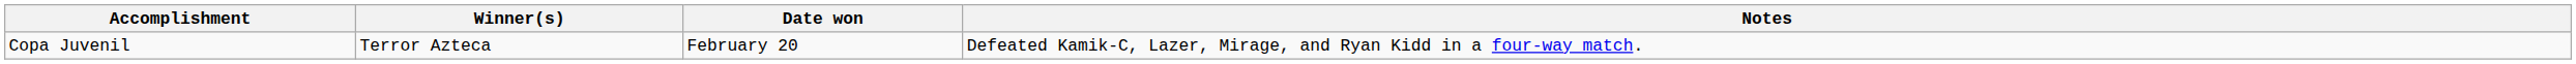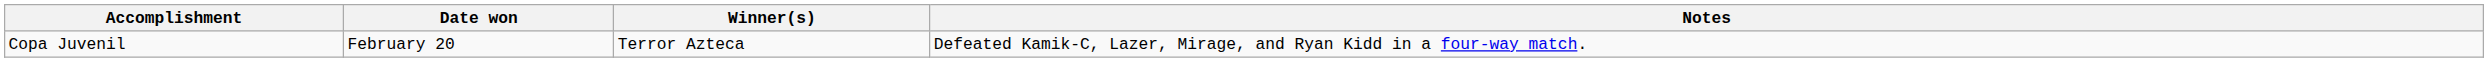columns swapped: Winner(s) <-> Date won
